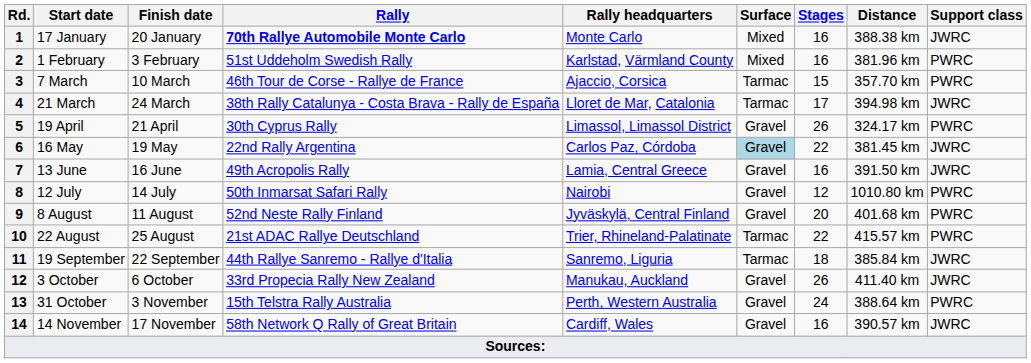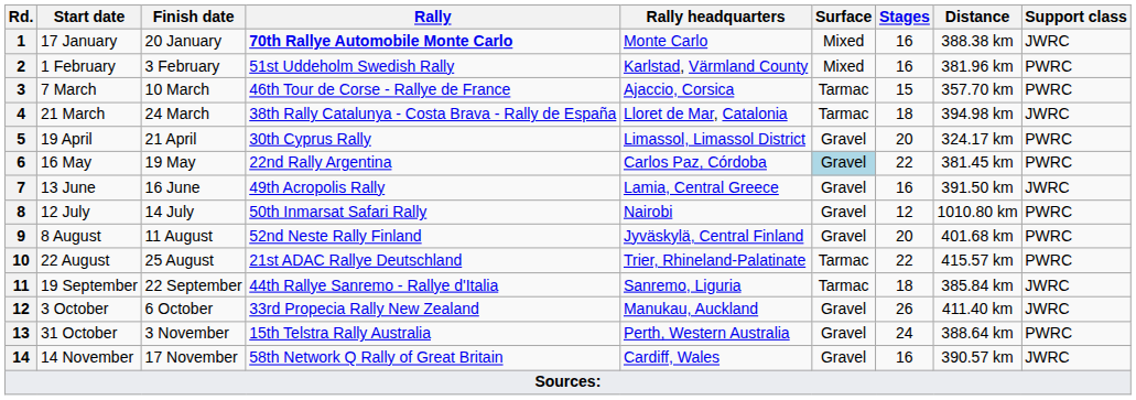21 March | Stages: 17 -> 18
19 April | Stages: 26 -> 20
16 May | Support class: JWRC -> PWRC
